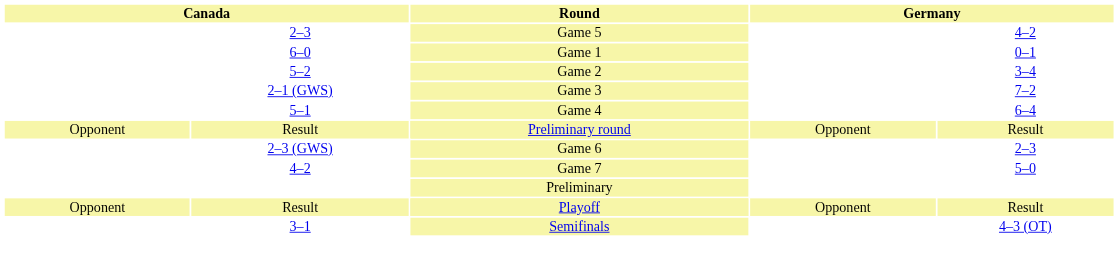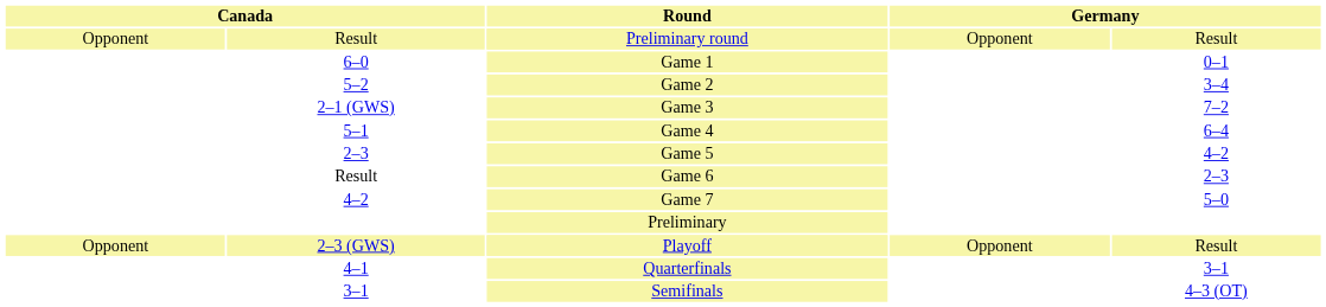rows swapped: Preliminary round <-> Game 5
Game 6 | column 2: 2–3 (GWS) -> Result
Playoff | column 2: Result -> 2–3 (GWS)
+ row: 4–1 | Quarterfinals | 3–1
